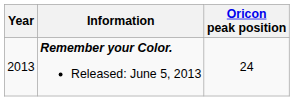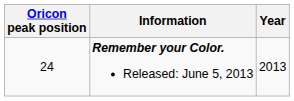columns swapped: Year <-> Oricon peak position
